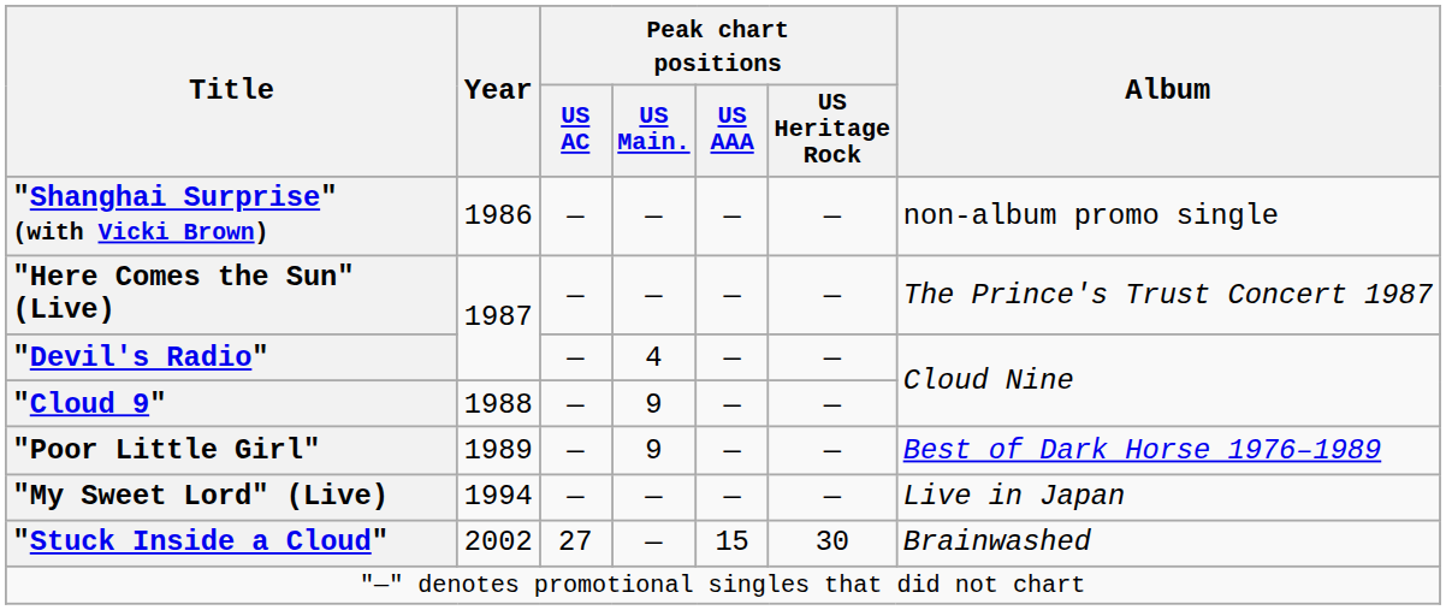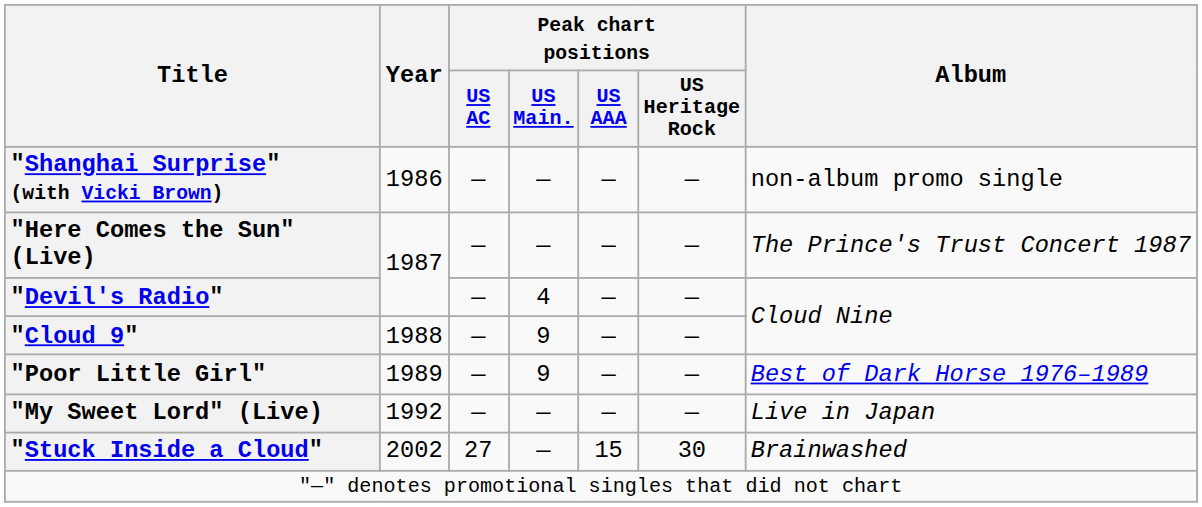"My Sweet Lord" (Live) | Year: 1994 -> 1992
